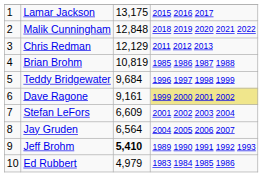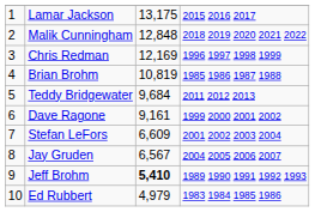Chris Redman | column 3: 12,129 -> 12,169
Chris Redman | column 4: 2011 2012 2013 -> 1996 1997 1998 1999
Teddy Bridgewater | column 4: 1996 1997 1998 1999 -> 2011 2012 2013
Dave Ragone | column 4: khaki background -> no background
Jay Gruden | column 3: 6,564 -> 6,567
